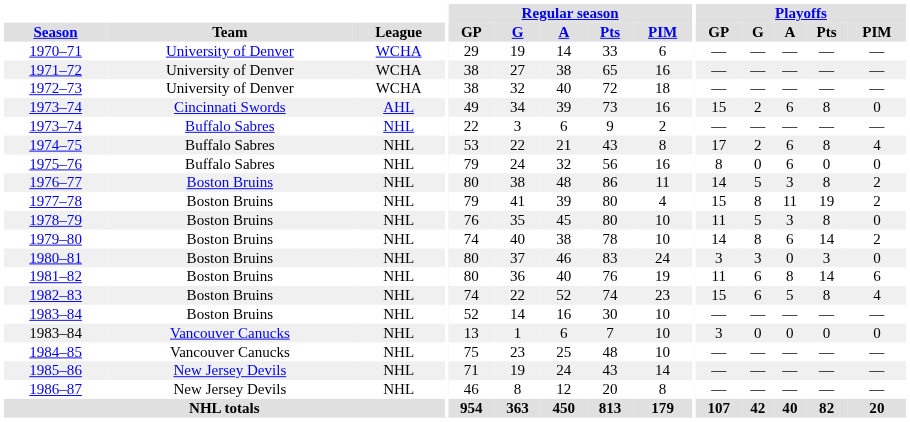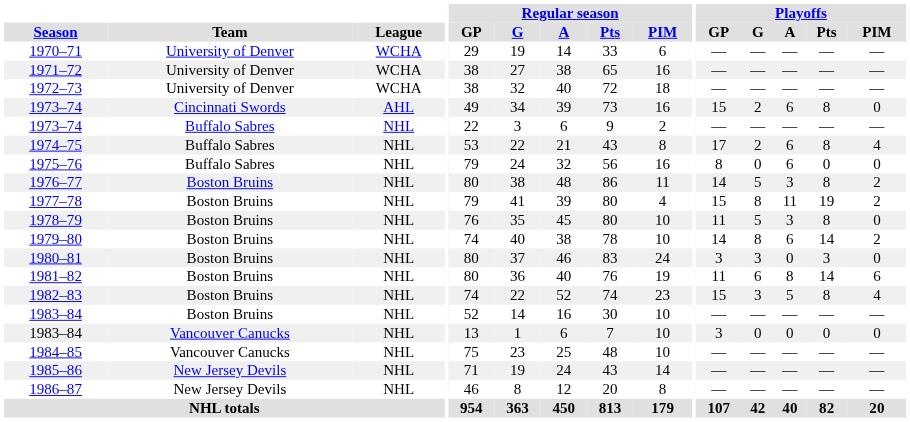1982–83 | Playoffs / G: 6 -> 3
